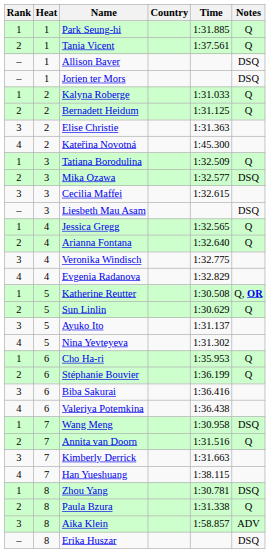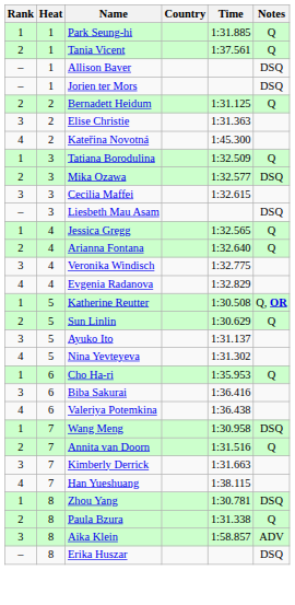- row: 1 | 2 | Kalyna Roberge | 1:31.033 | Q
- row: 2 | 6 | Stéphanie Bouvier | 1:36.199 | Q
